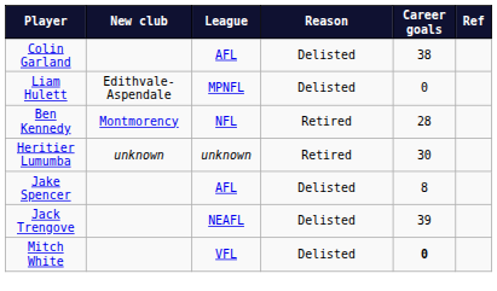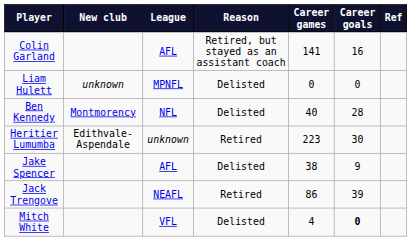+ column: Career games | 141 | 0 | 40 | 223 | 38 | 86 | 4
Colin Garland | Reason: Delisted -> Retired, but stayed as an assistant coach
Colin Garland | Career goals: 38 -> 16
Liam Hulett | New club: Edithvale-Aspendale -> unknown
Ben Kennedy | Reason: Retired -> Delisted
Heritier Lumumba | New club: unknown -> Edithvale-Aspendale
Jake Spencer | Career goals: 8 -> 9
Jack Trengove | Reason: Delisted -> Retired
